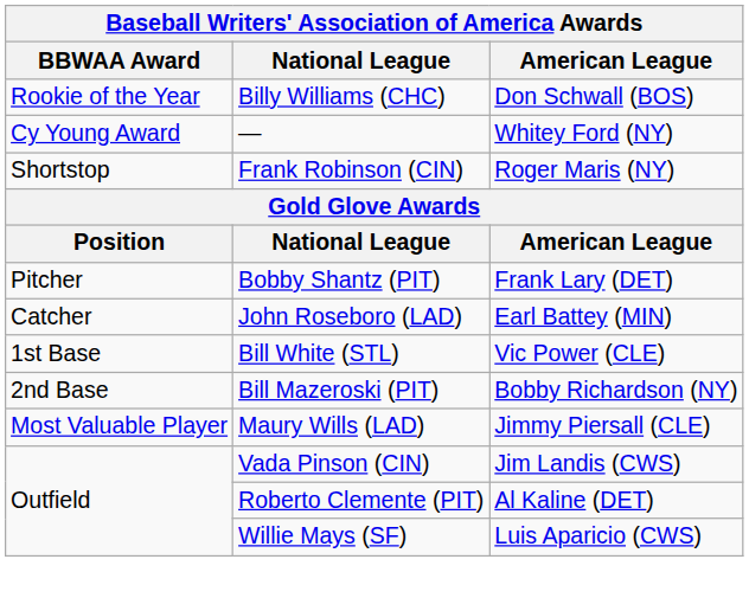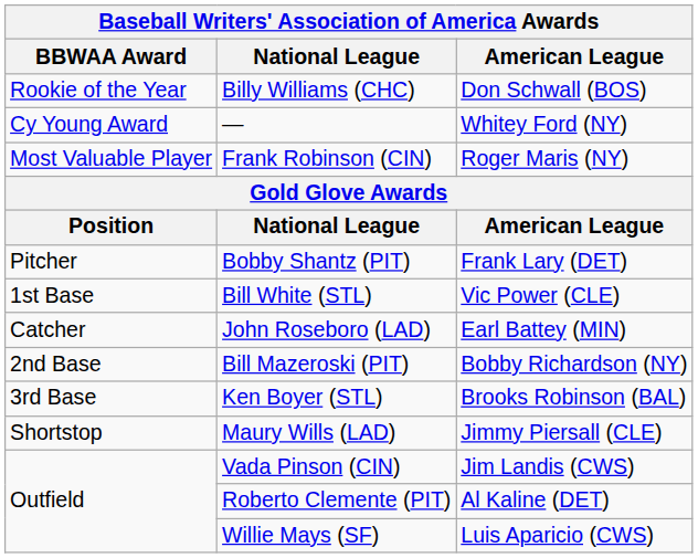Frank Robinson (CIN) | BBWAA Award: Shortstop -> Most Valuable Player
rows swapped: John Roseboro (LAD) <-> Bill White (STL)
+ row: 3rd Base | Ken Boyer (STL) | Brooks Robinson (BAL)
Maury Wills (LAD) | BBWAA Award: Most Valuable Player -> Shortstop
